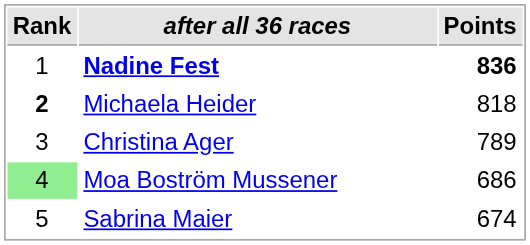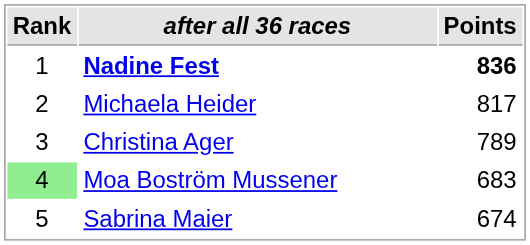Michaela Heider | Rank: bold -> normal
Michaela Heider | Points: 818 -> 817
Moa Boström Mussener | Points: 686 -> 683
